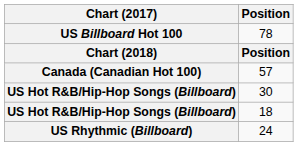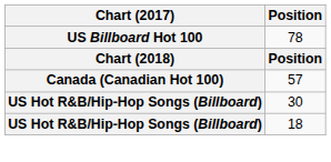- row: US Rhythmic (Billboard) | 24
